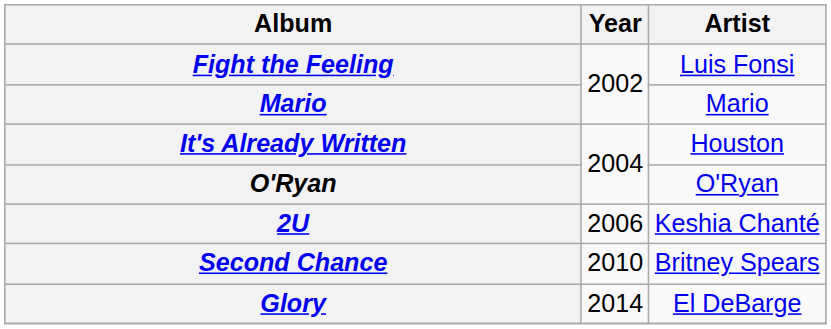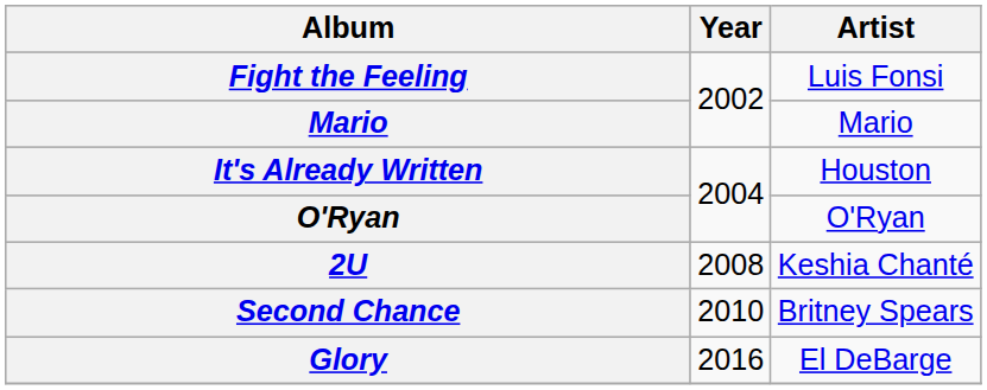2U | Year: 2006 -> 2008
Glory | Year: 2014 -> 2016
